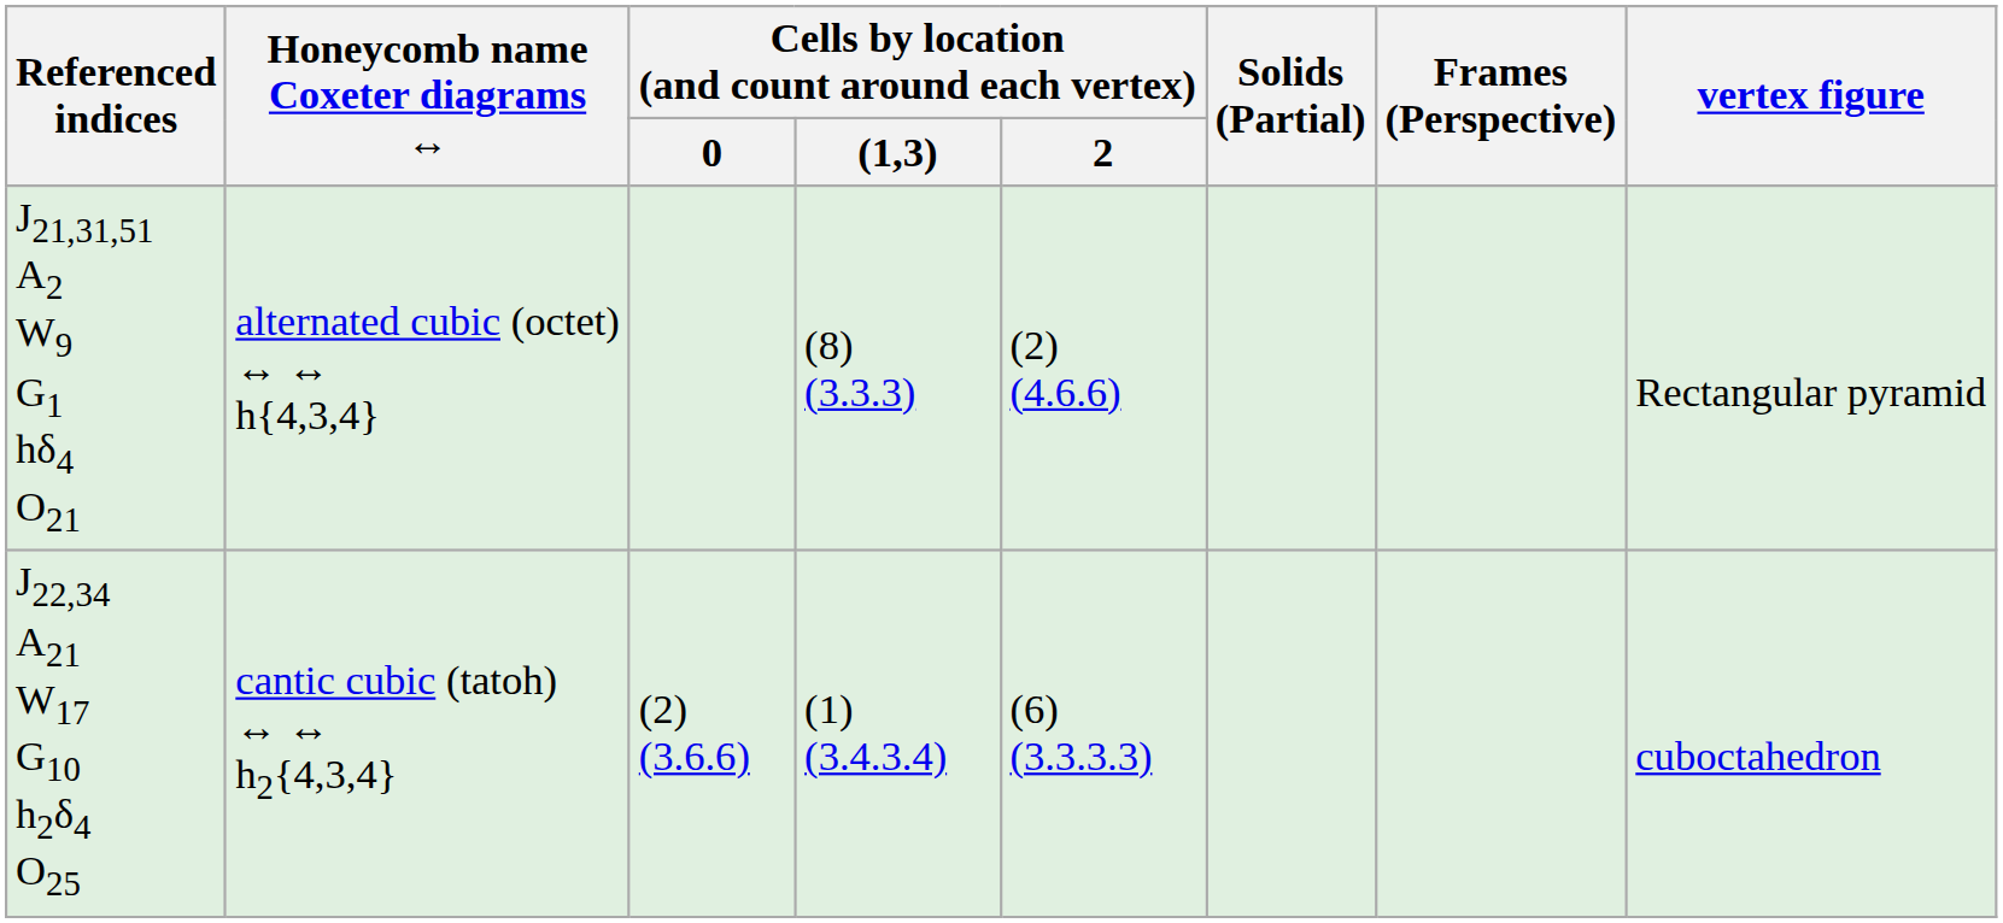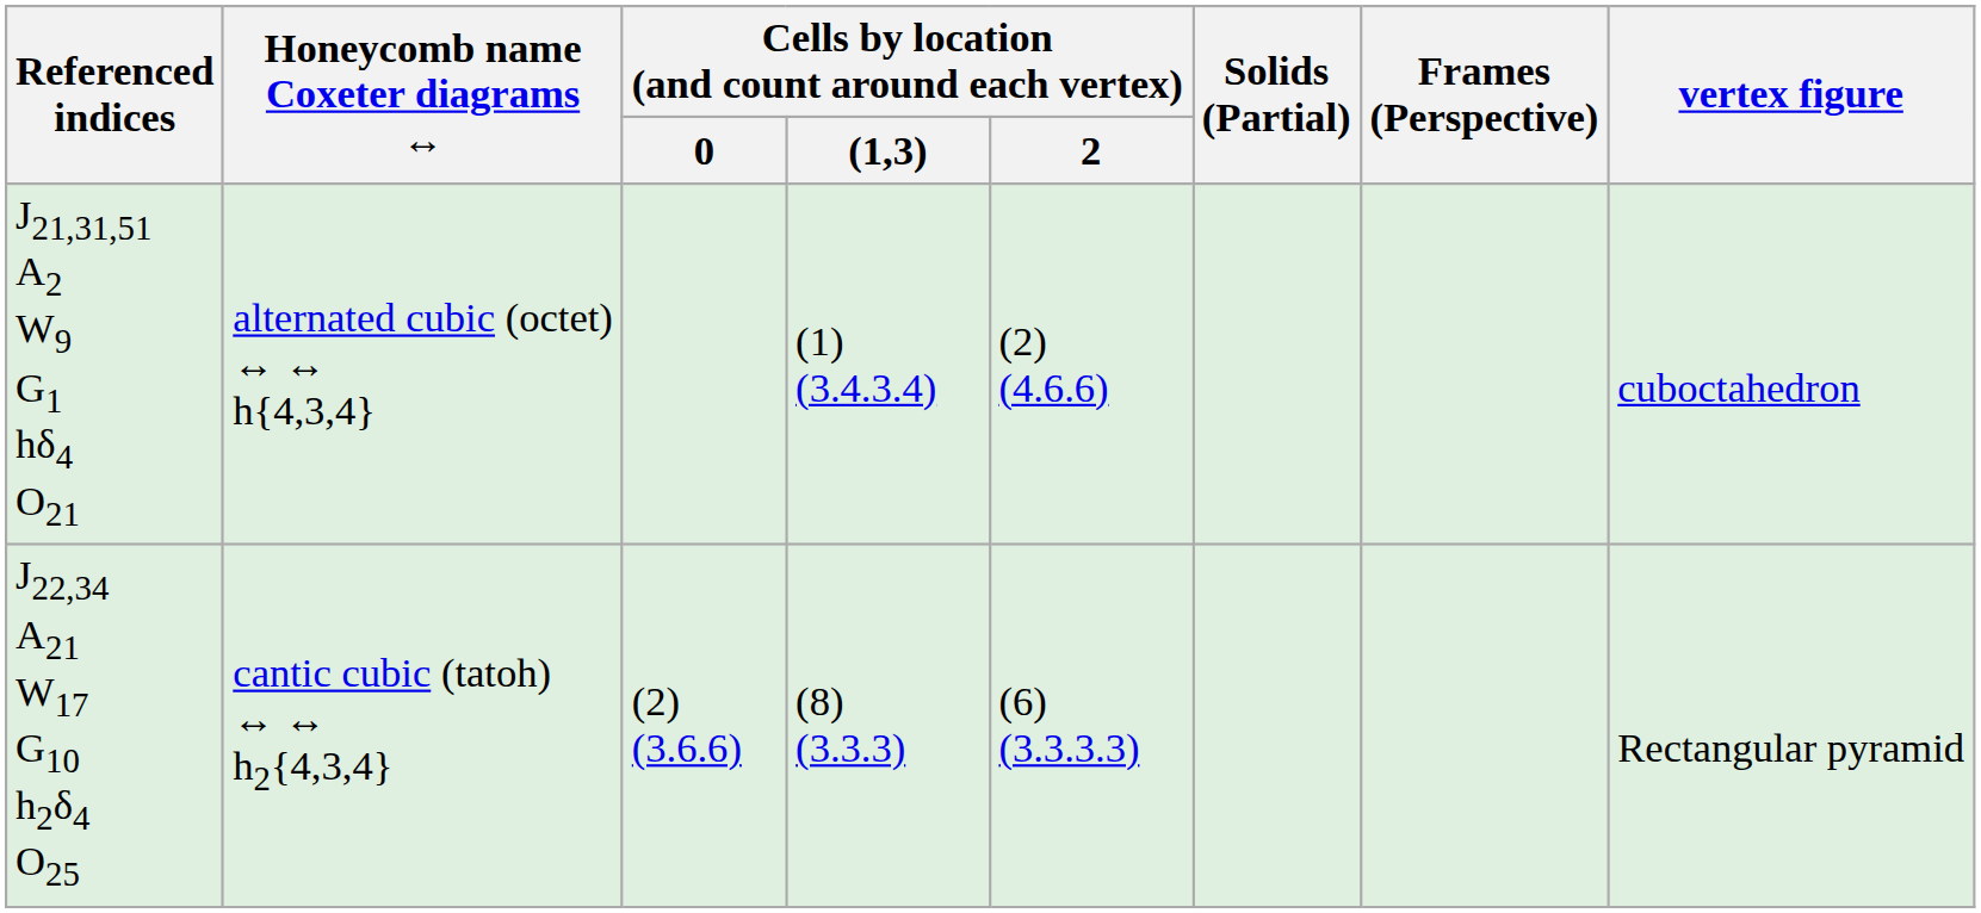J21,31,51 A2 W9 G1 hδ4 O21 | Cells by location (and count around each vertex) / (1,3): (8) (3.3.3) -> (1) (3.4.3.4)
J21,31,51 A2 W9 G1 hδ4 O21 | vertex figure: Rectangular pyramid -> cuboctahedron
J22,34 A21 W17 G10 h2δ4 O25 | Cells by location (and count around each vertex) / (1,3): (1) (3.4.3.4) -> (8) (3.3.3)
J22,34 A21 W17 G10 h2δ4 O25 | vertex figure: cuboctahedron -> Rectangular pyramid
